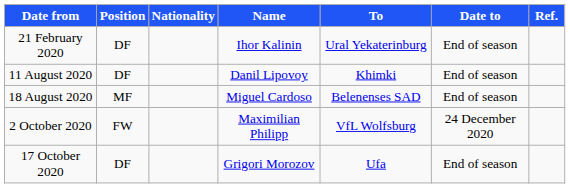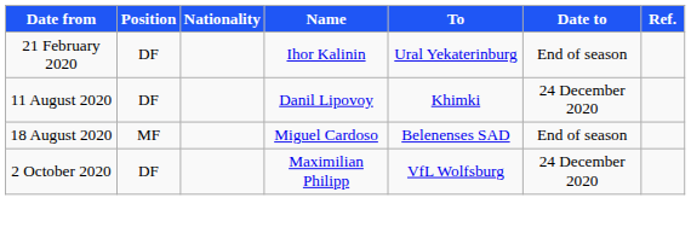11 August 2020 | Date to: End of season -> 24 December 2020
2 October 2020 | Position: FW -> DF
- row: 17 October 2020 | DF | Grigori Morozov | Ufa | End of season
